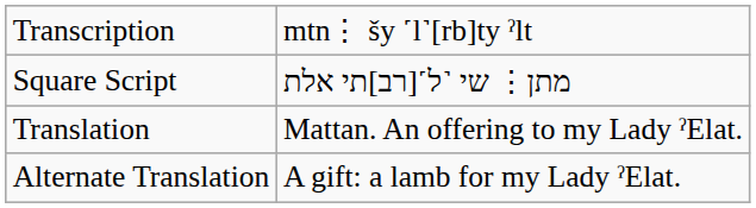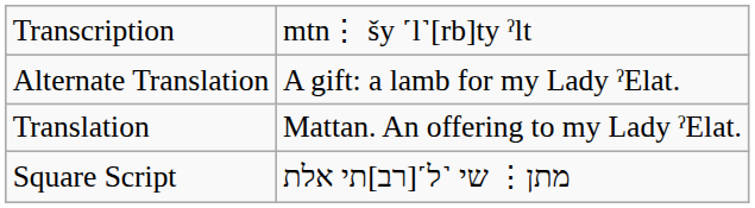rows swapped: Square Script <-> Alternate Translation
